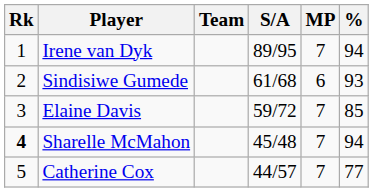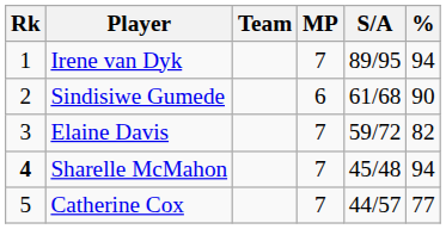columns swapped: MP <-> S/A
Sindisiwe Gumede | %: 93 -> 90
Elaine Davis | %: 85 -> 82
